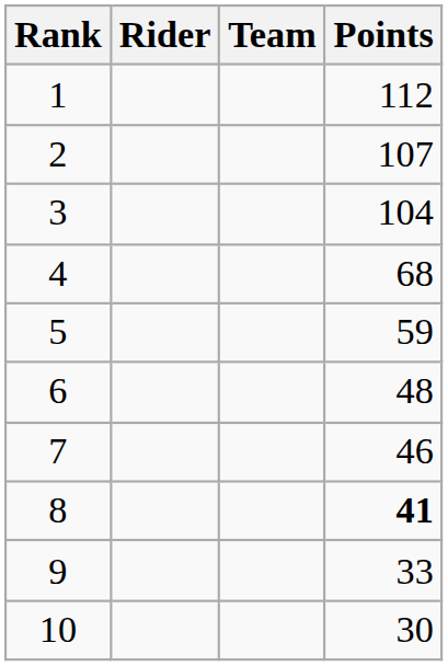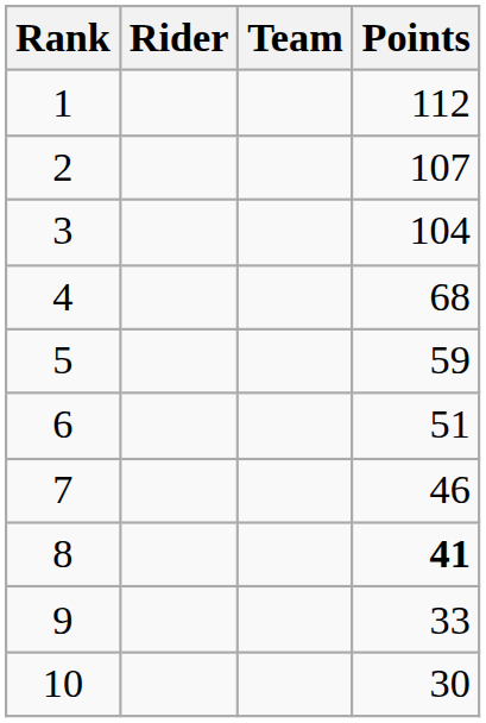6 | Points: 48 -> 51
